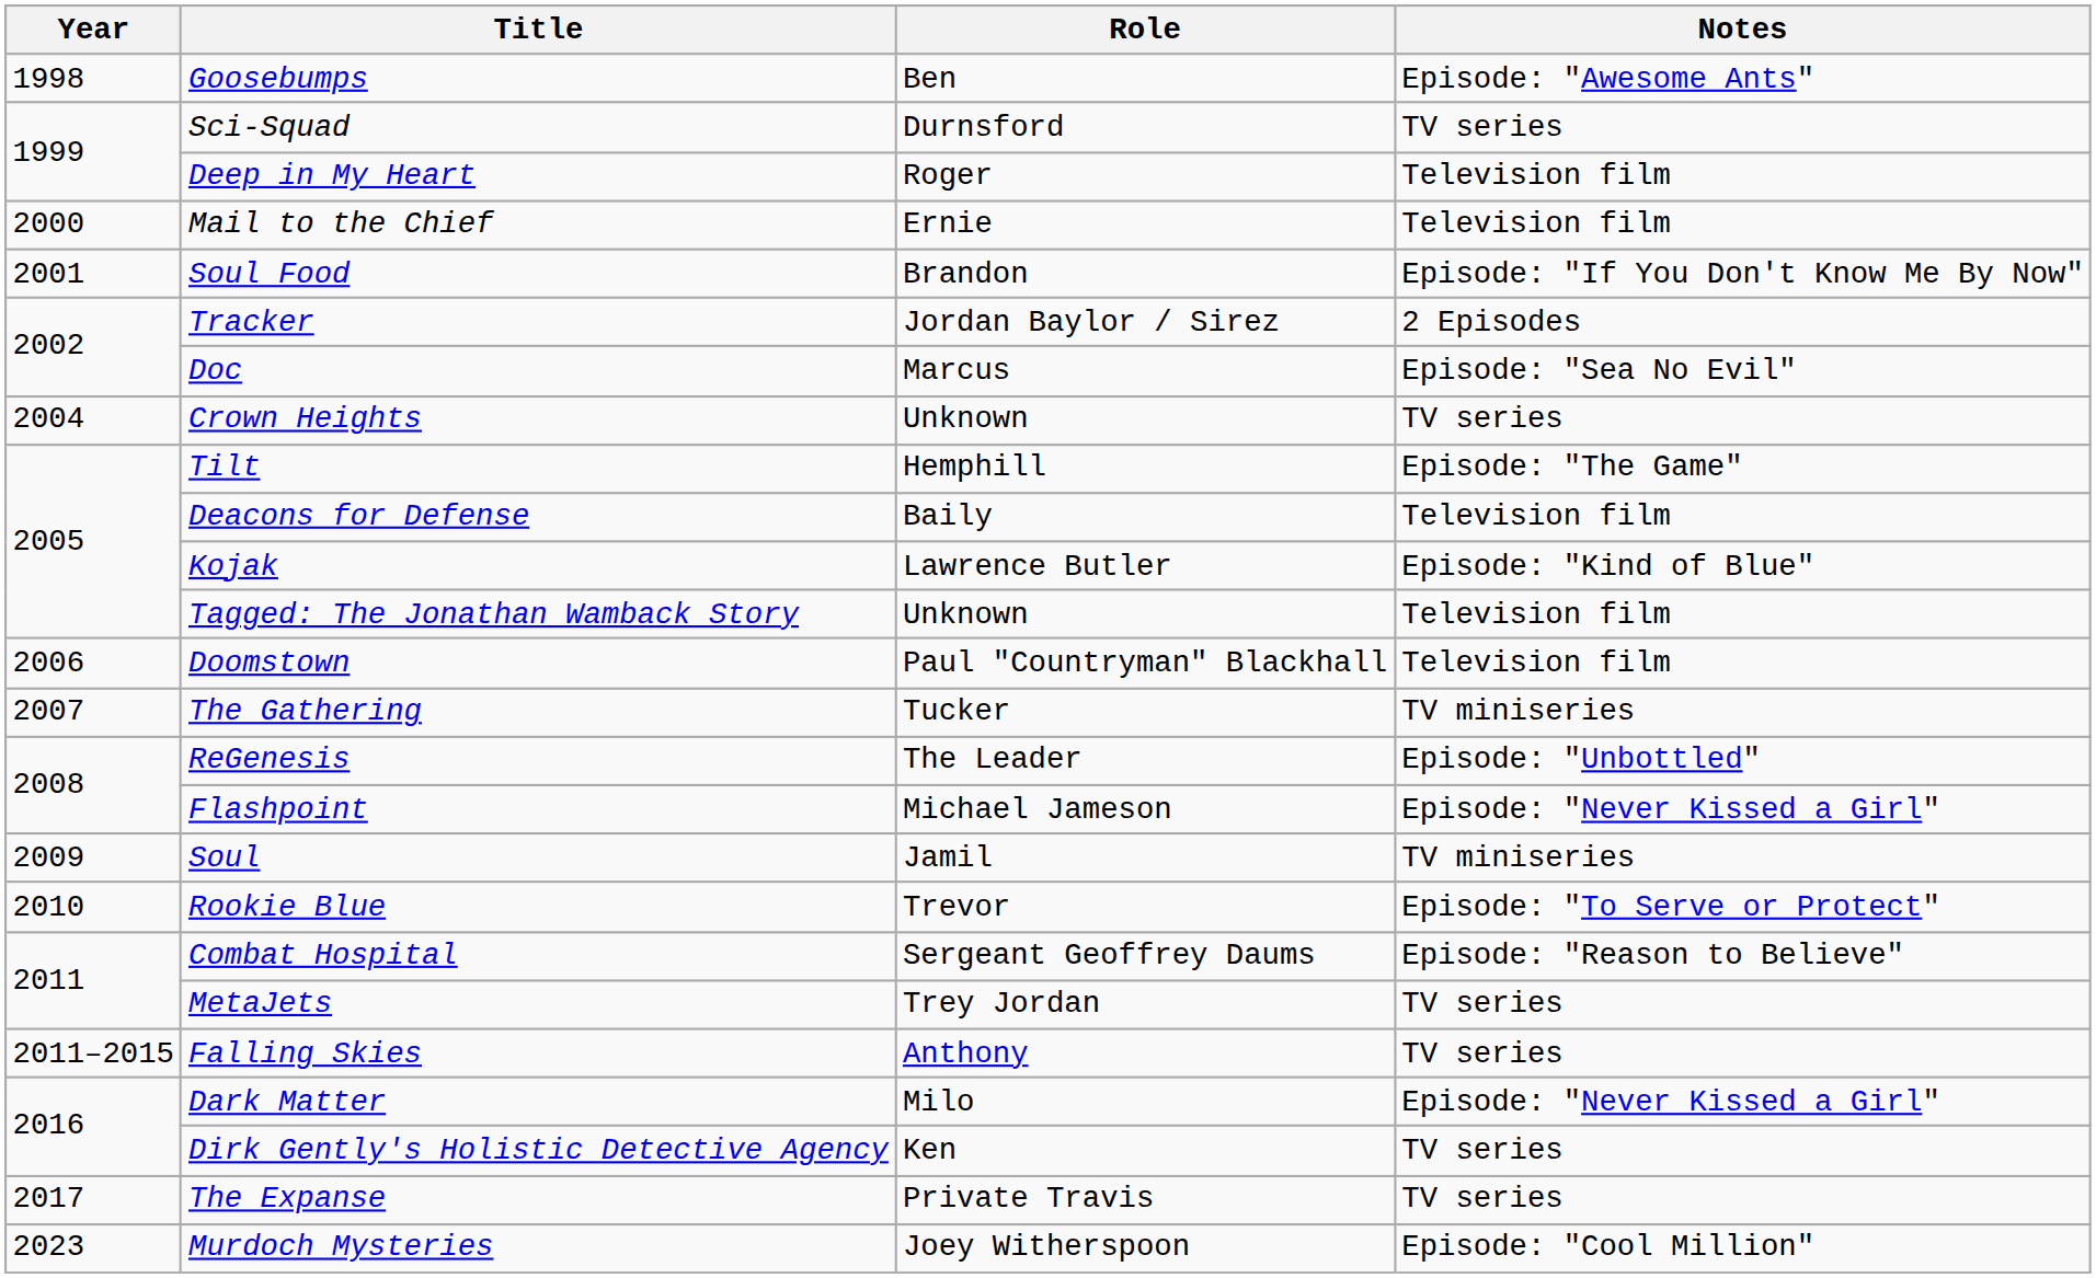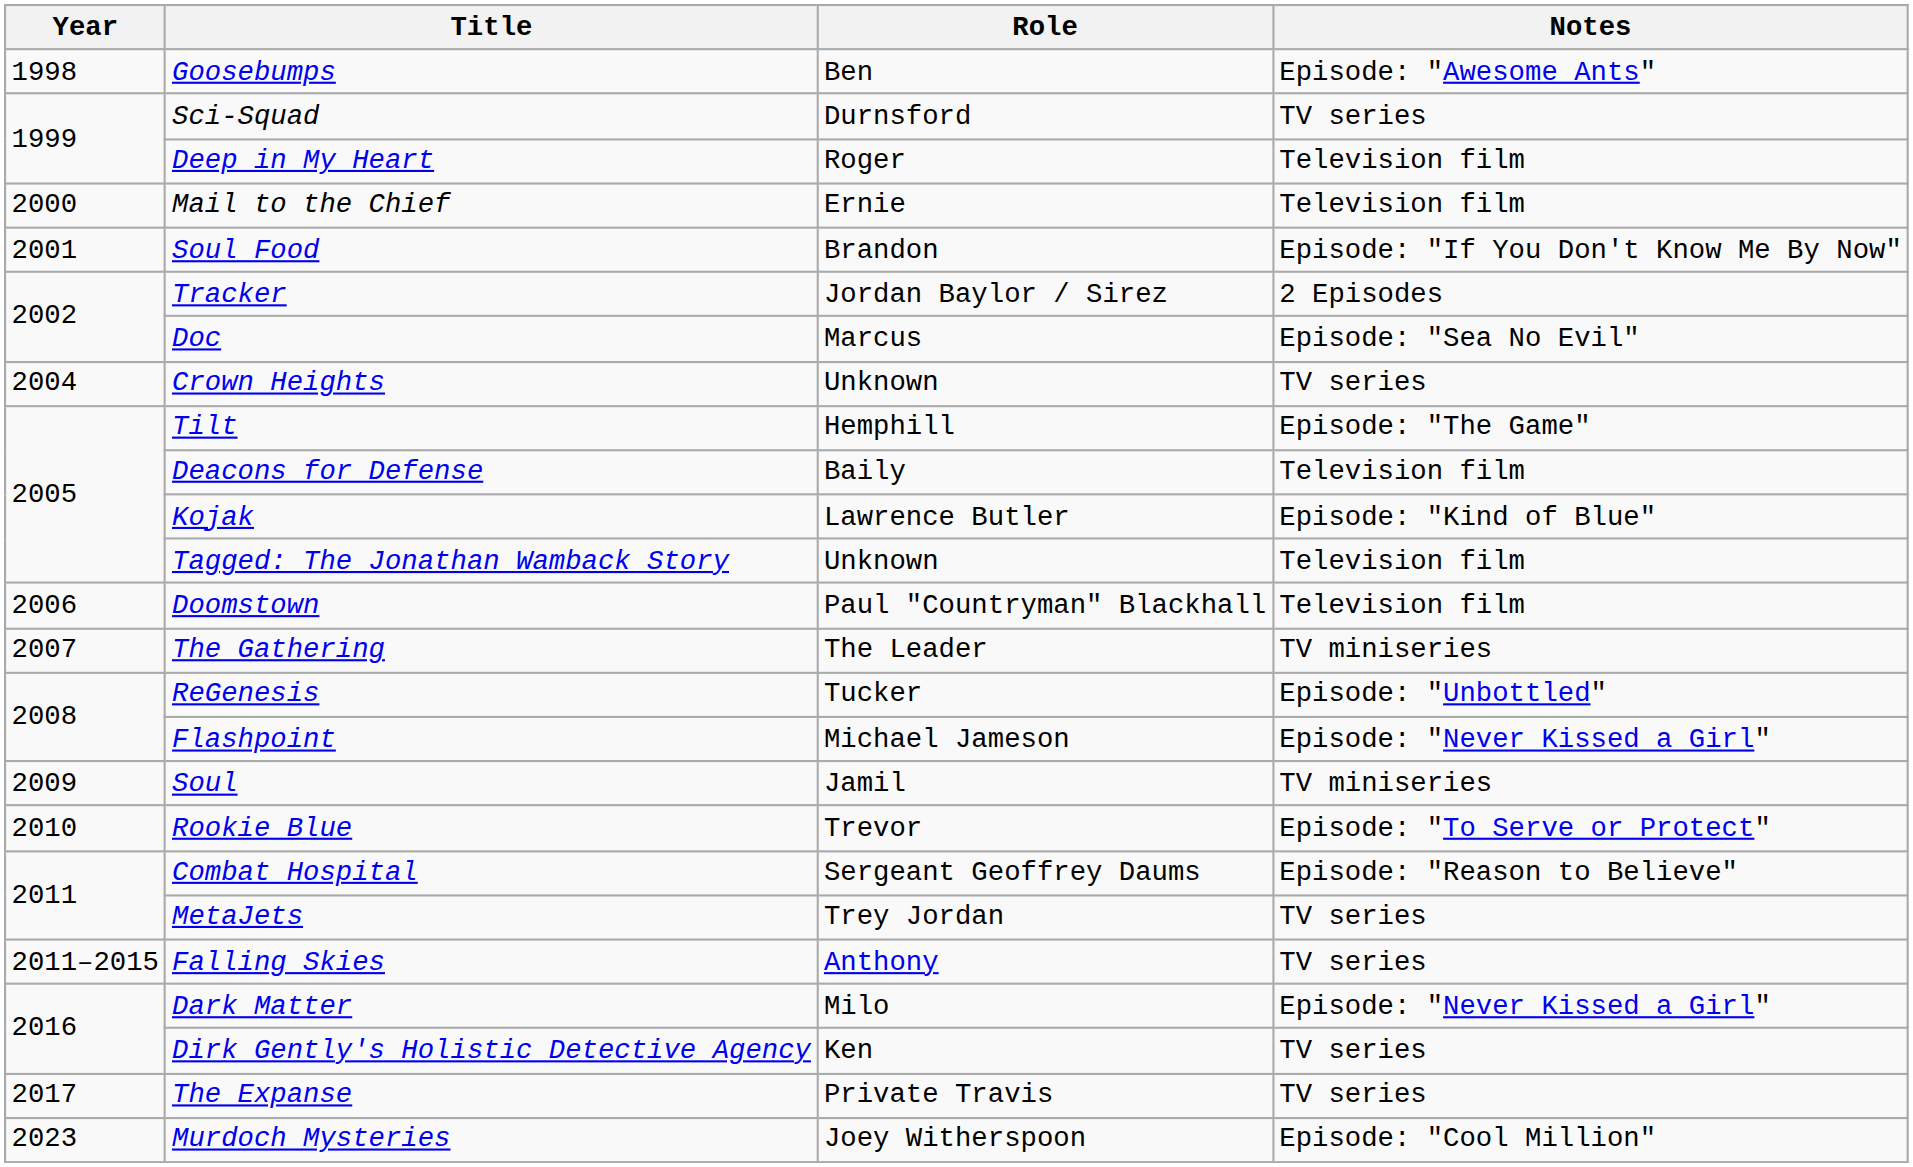The Gathering | Role: Tucker -> The Leader
ReGenesis | Role: The Leader -> Tucker
